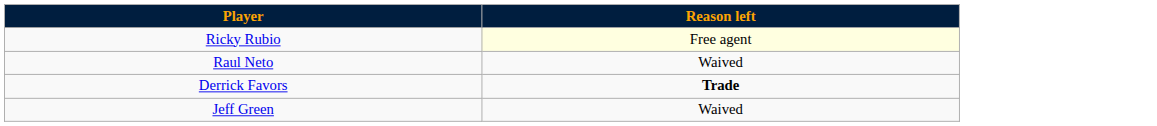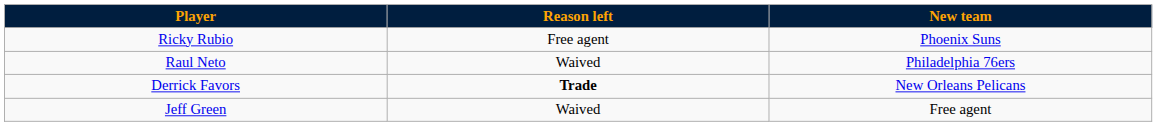+ column: New team | Phoenix Suns | Philadelphia 76ers | New Orleans Pelicans | Free agent
Ricky Rubio | Reason left: lightyellow background -> no background
